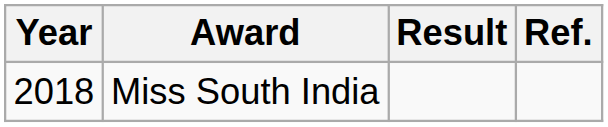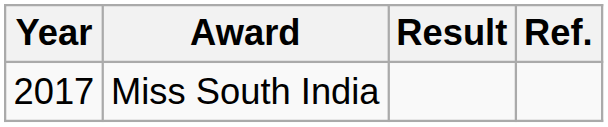Miss South India | Year: 2018 -> 2017
